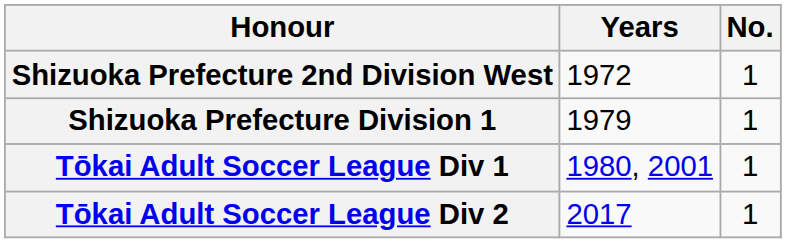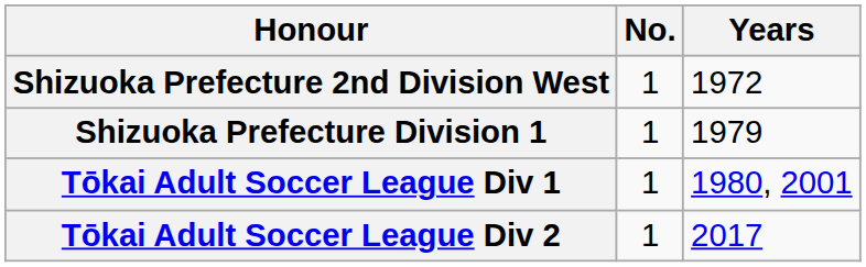columns swapped: No. <-> Years
